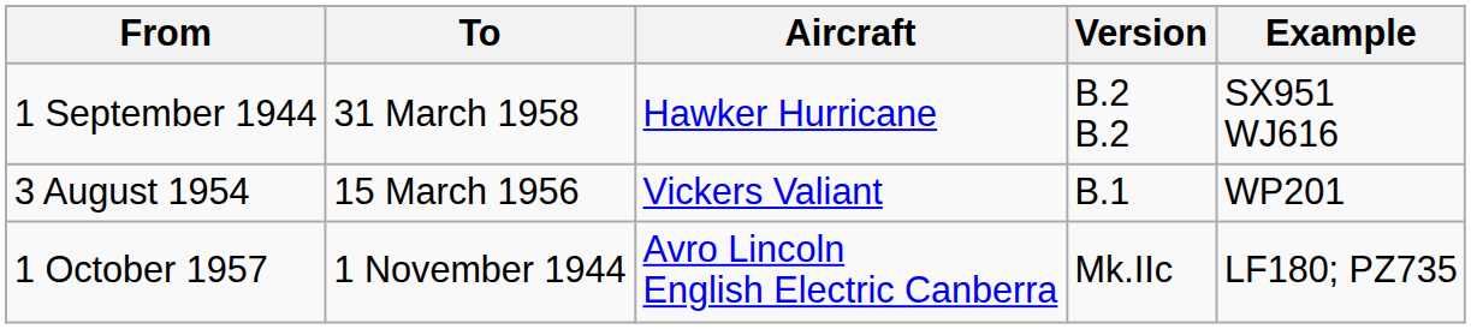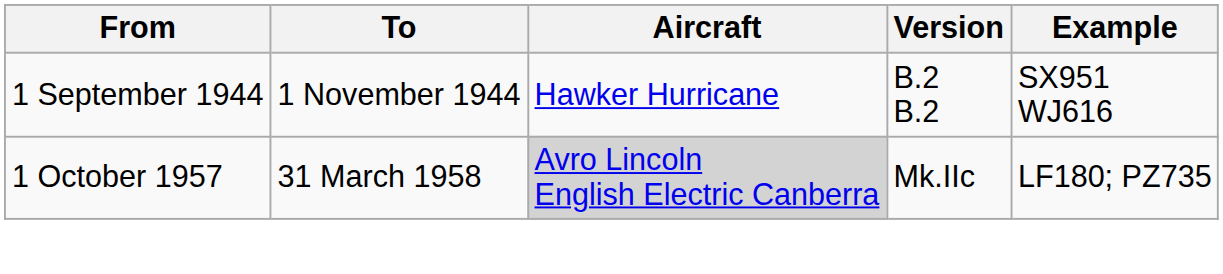1 September 1944 | To: 31 March 1958 -> 1 November 1944
- row: 3 August 1954 | 15 March 1956 | Vickers Valiant | B.1 | WP201
1 October 1957 | To: 1 November 1944 -> 31 March 1958
1 October 1957 | Aircraft: no background -> lightgrey background
